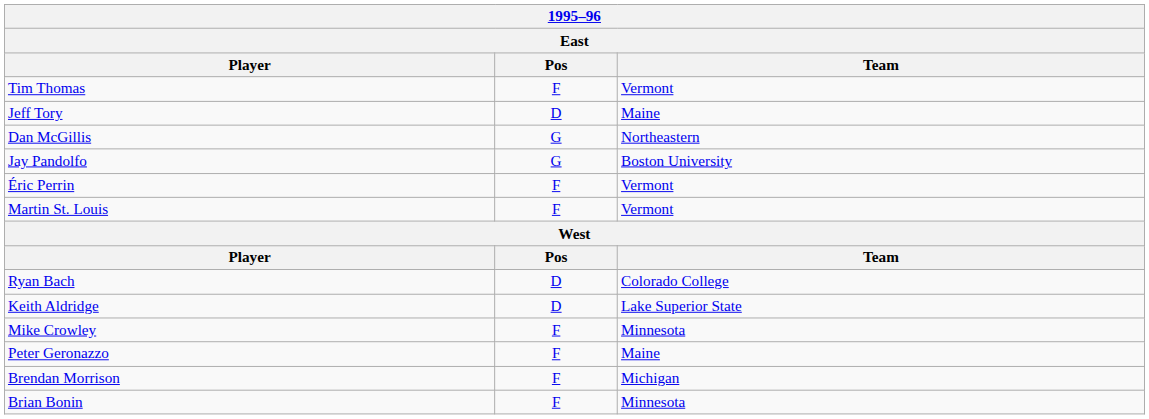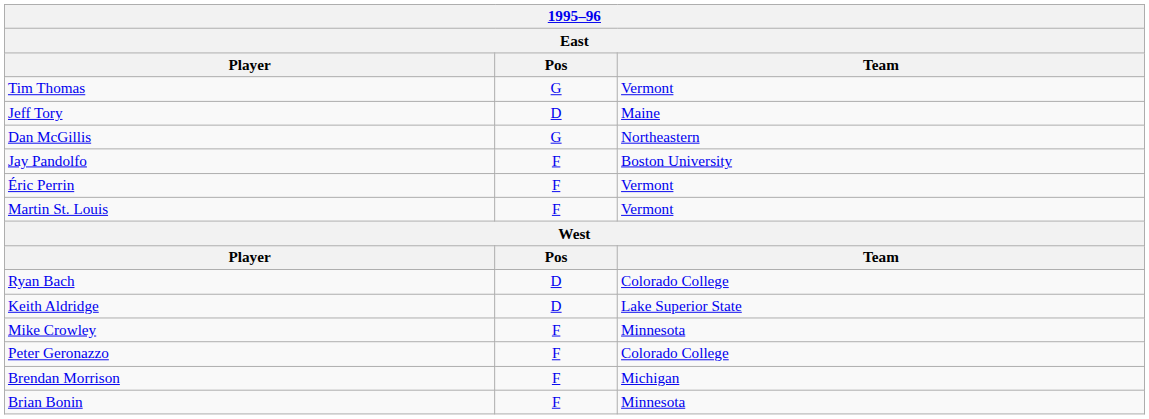Tim Thomas | Pos: F -> G
Jay Pandolfo | Pos: G -> F
Peter Geronazzo | Team: Maine -> Colorado College
